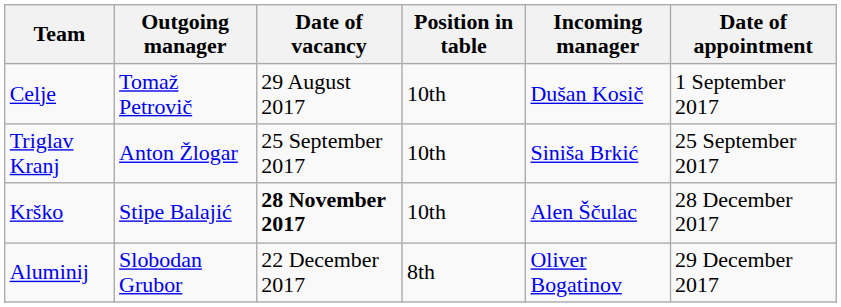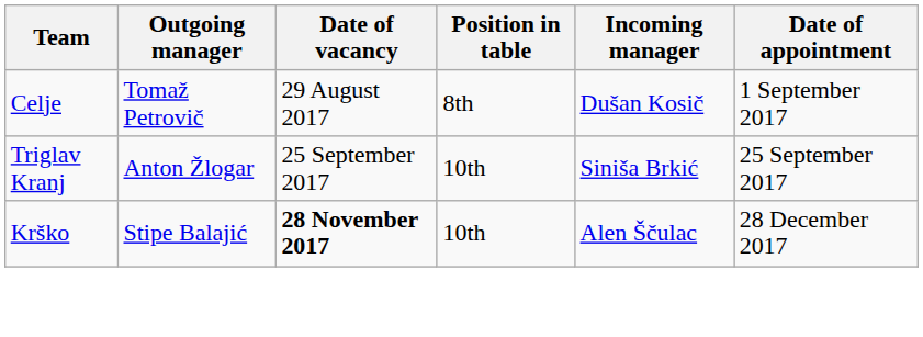Celje | Position in table: 10th -> 8th
- row: Aluminij | Slobodan Grubor | 22 December 2017 | 8th | Oliver Bogatinov | 29 December 2017
